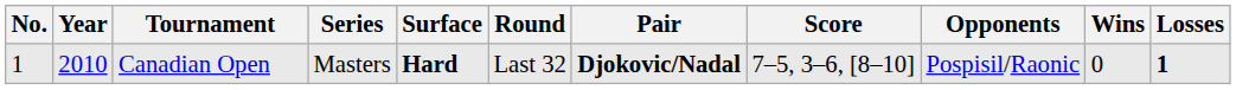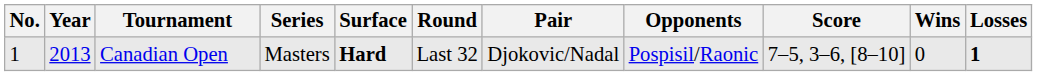columns swapped: Score <-> Opponents
Canadian Open | Year: 2010 -> 2013
Canadian Open | Pair: bold -> normal
